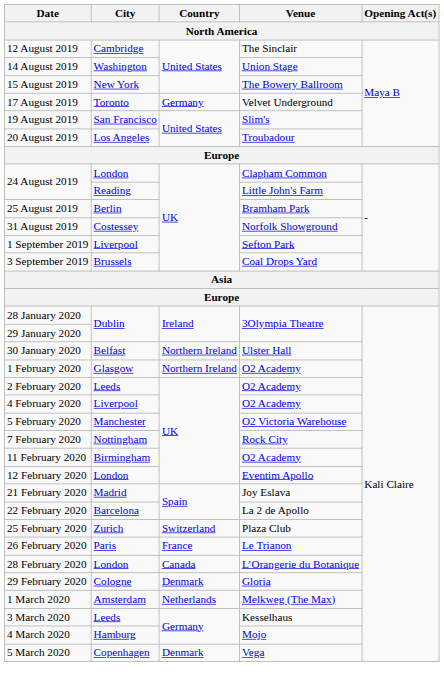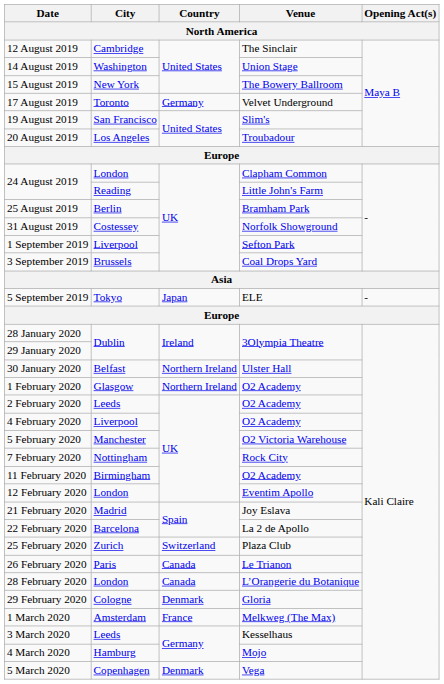+ row: 5 September 2019 | Tokyo | Japan | ELE | -
26 February 2020 | Country: France -> Canada
1 March 2020 | Country: Netherlands -> France
